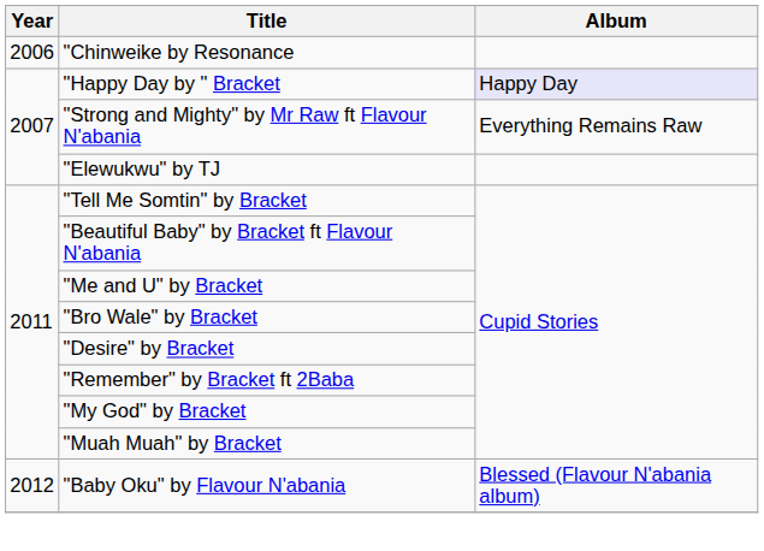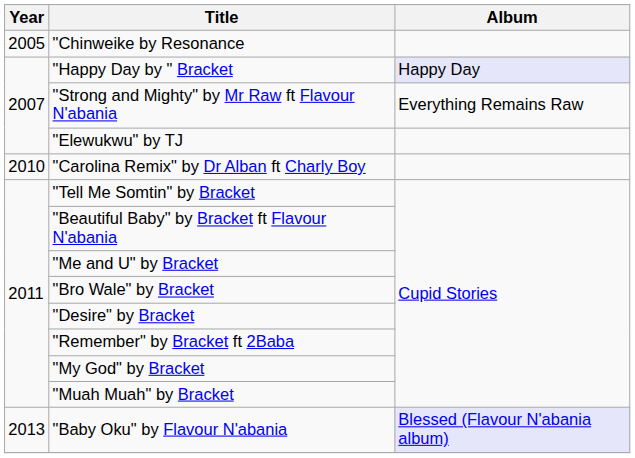"Chinweike by Resonance | Year: 2006 -> 2005
+ row: 2010 | "Carolina Remix" by Dr Alban ft Charly Boy
"Baby Oku" by Flavour N'abania | Year: 2012 -> 2013
"Baby Oku" by Flavour N'abania | Album: no background -> lavender background
